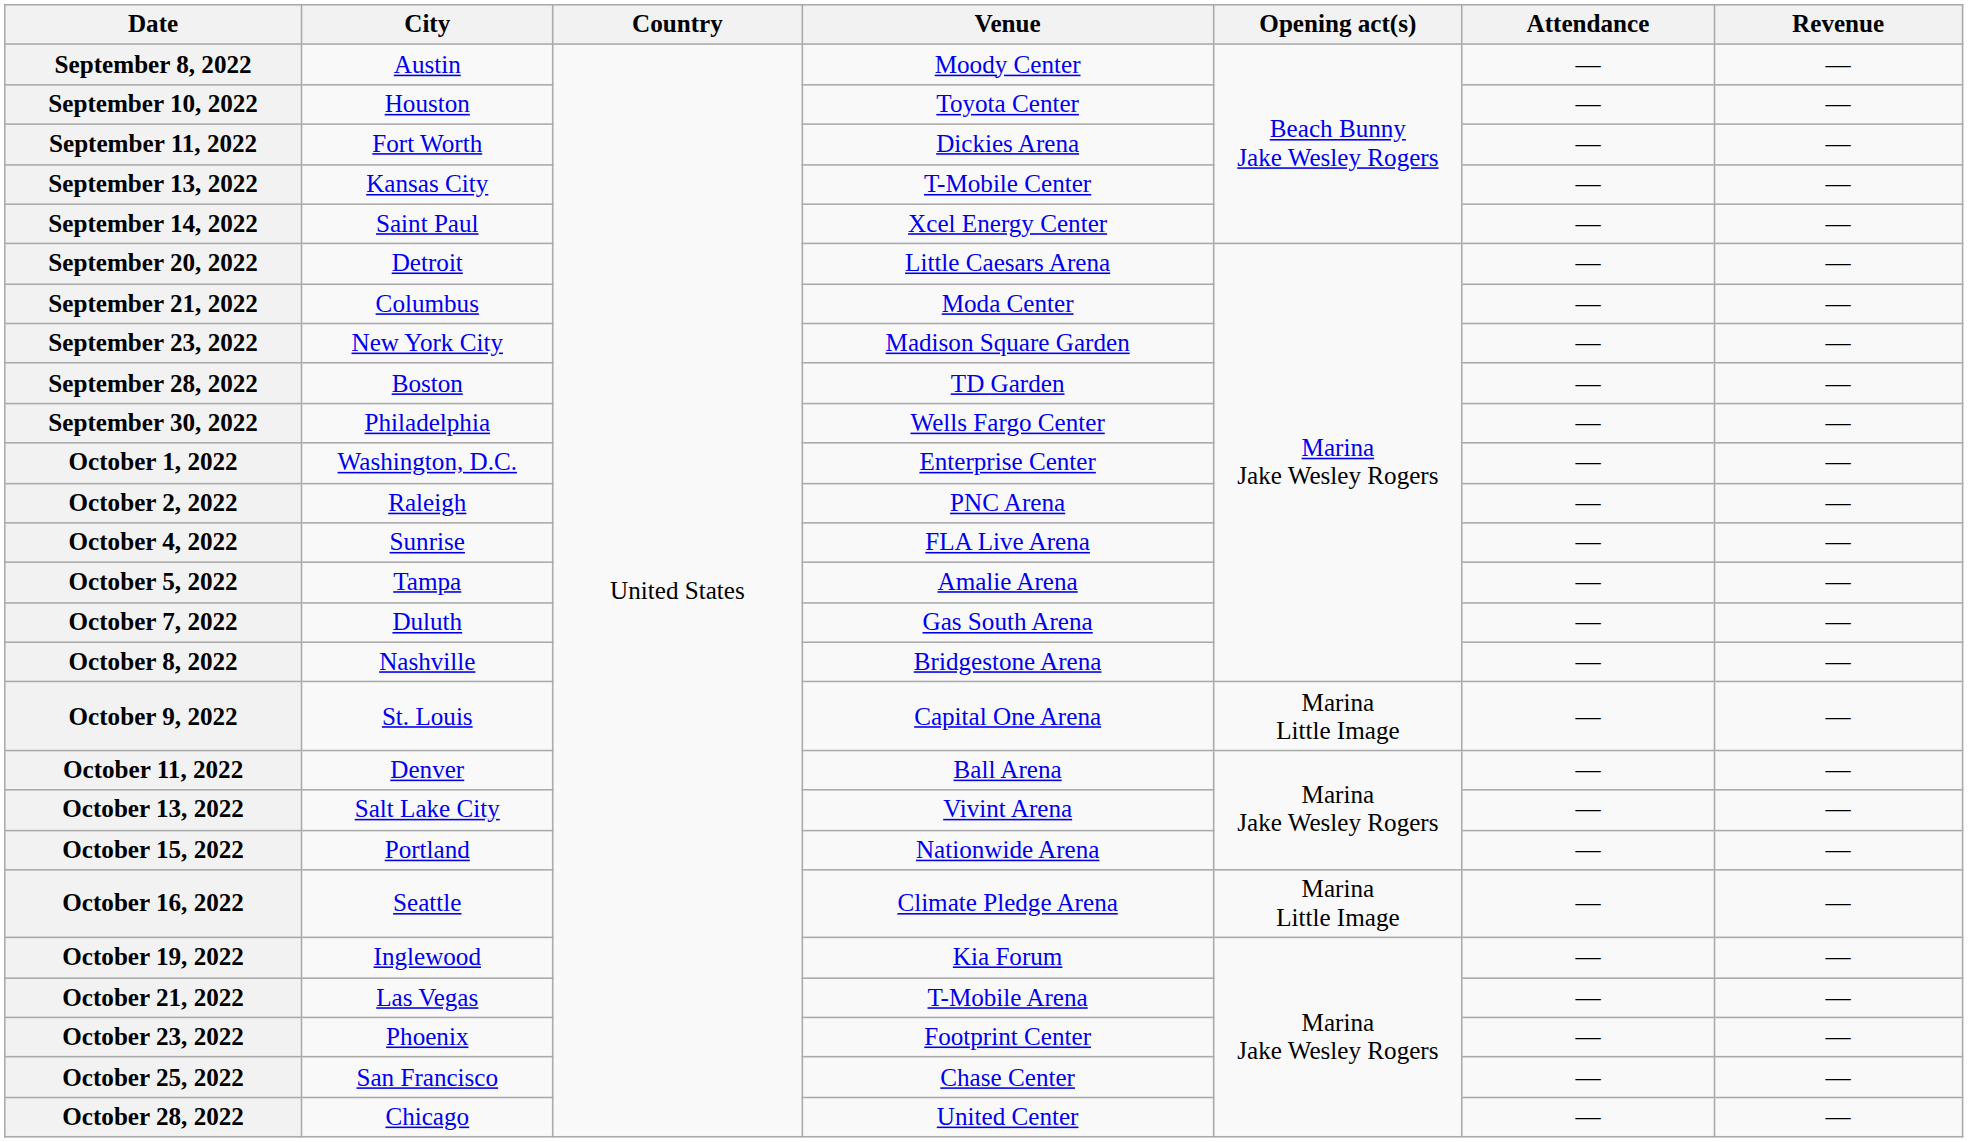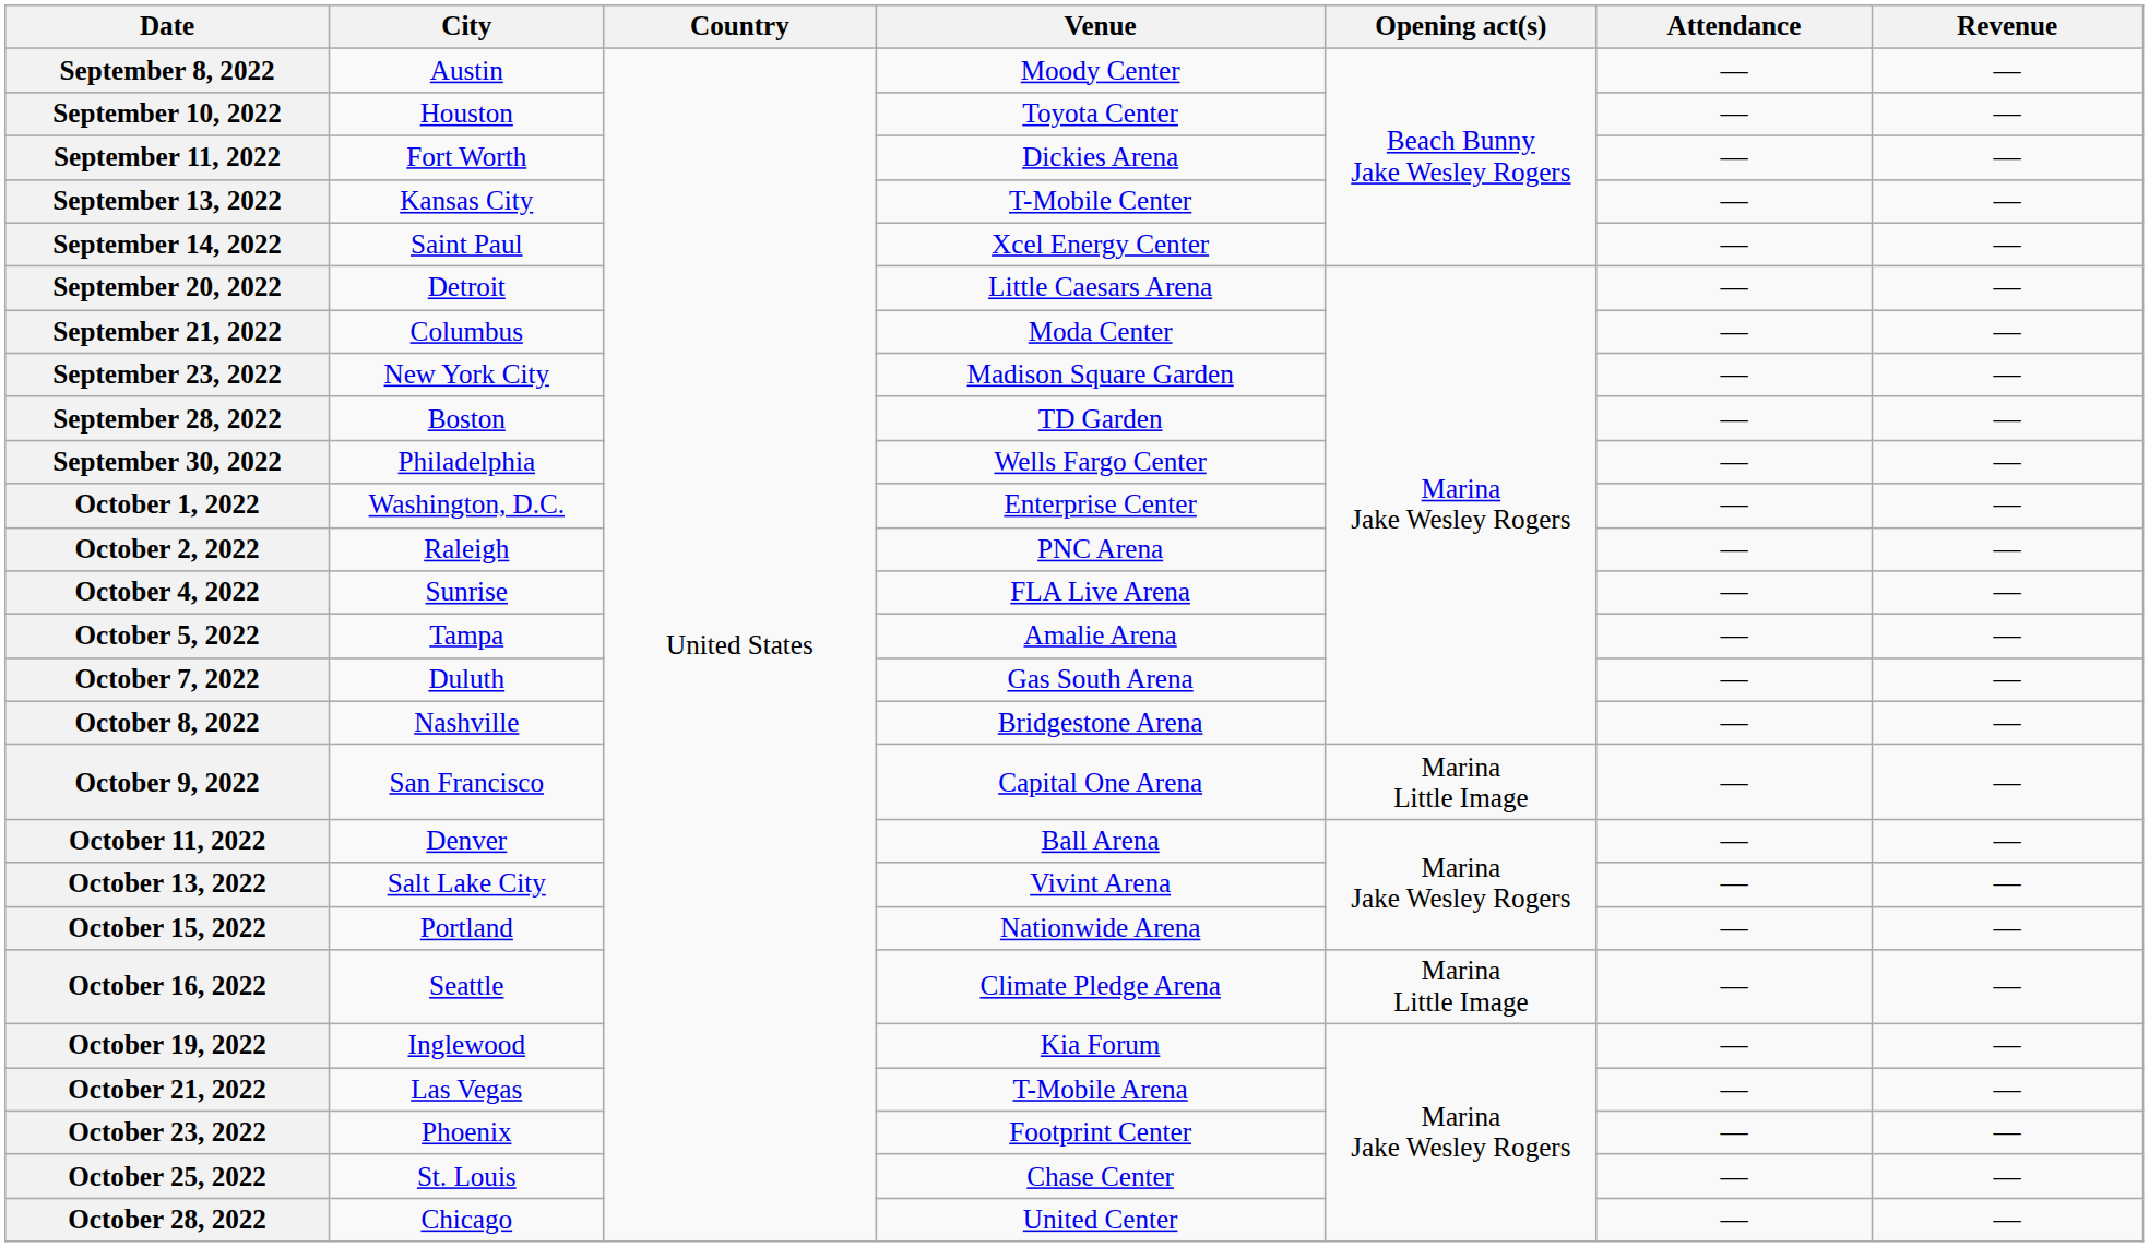October 9, 2022 | City: St. Louis -> San Francisco
October 25, 2022 | City: San Francisco -> St. Louis
